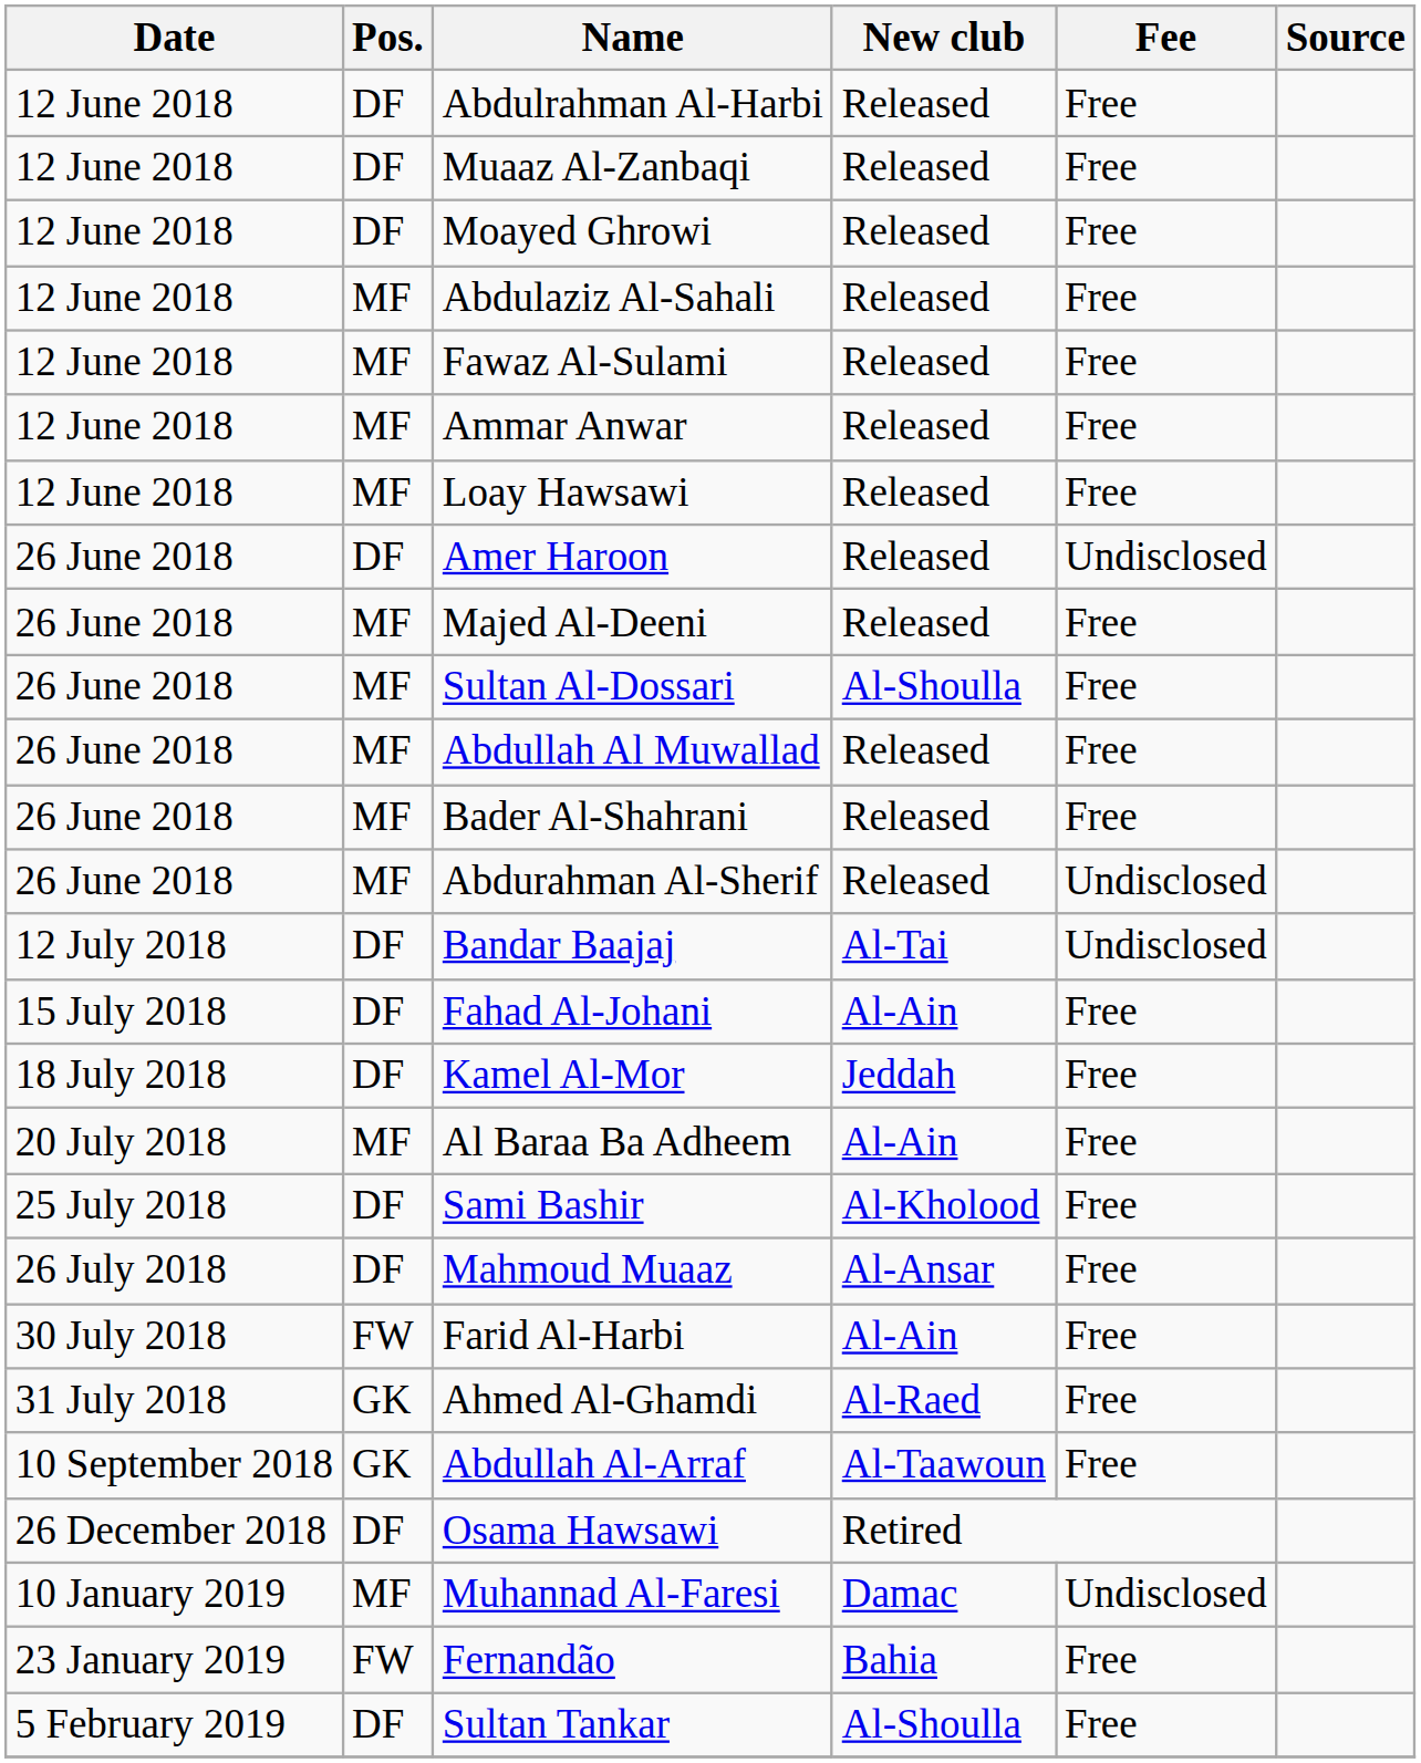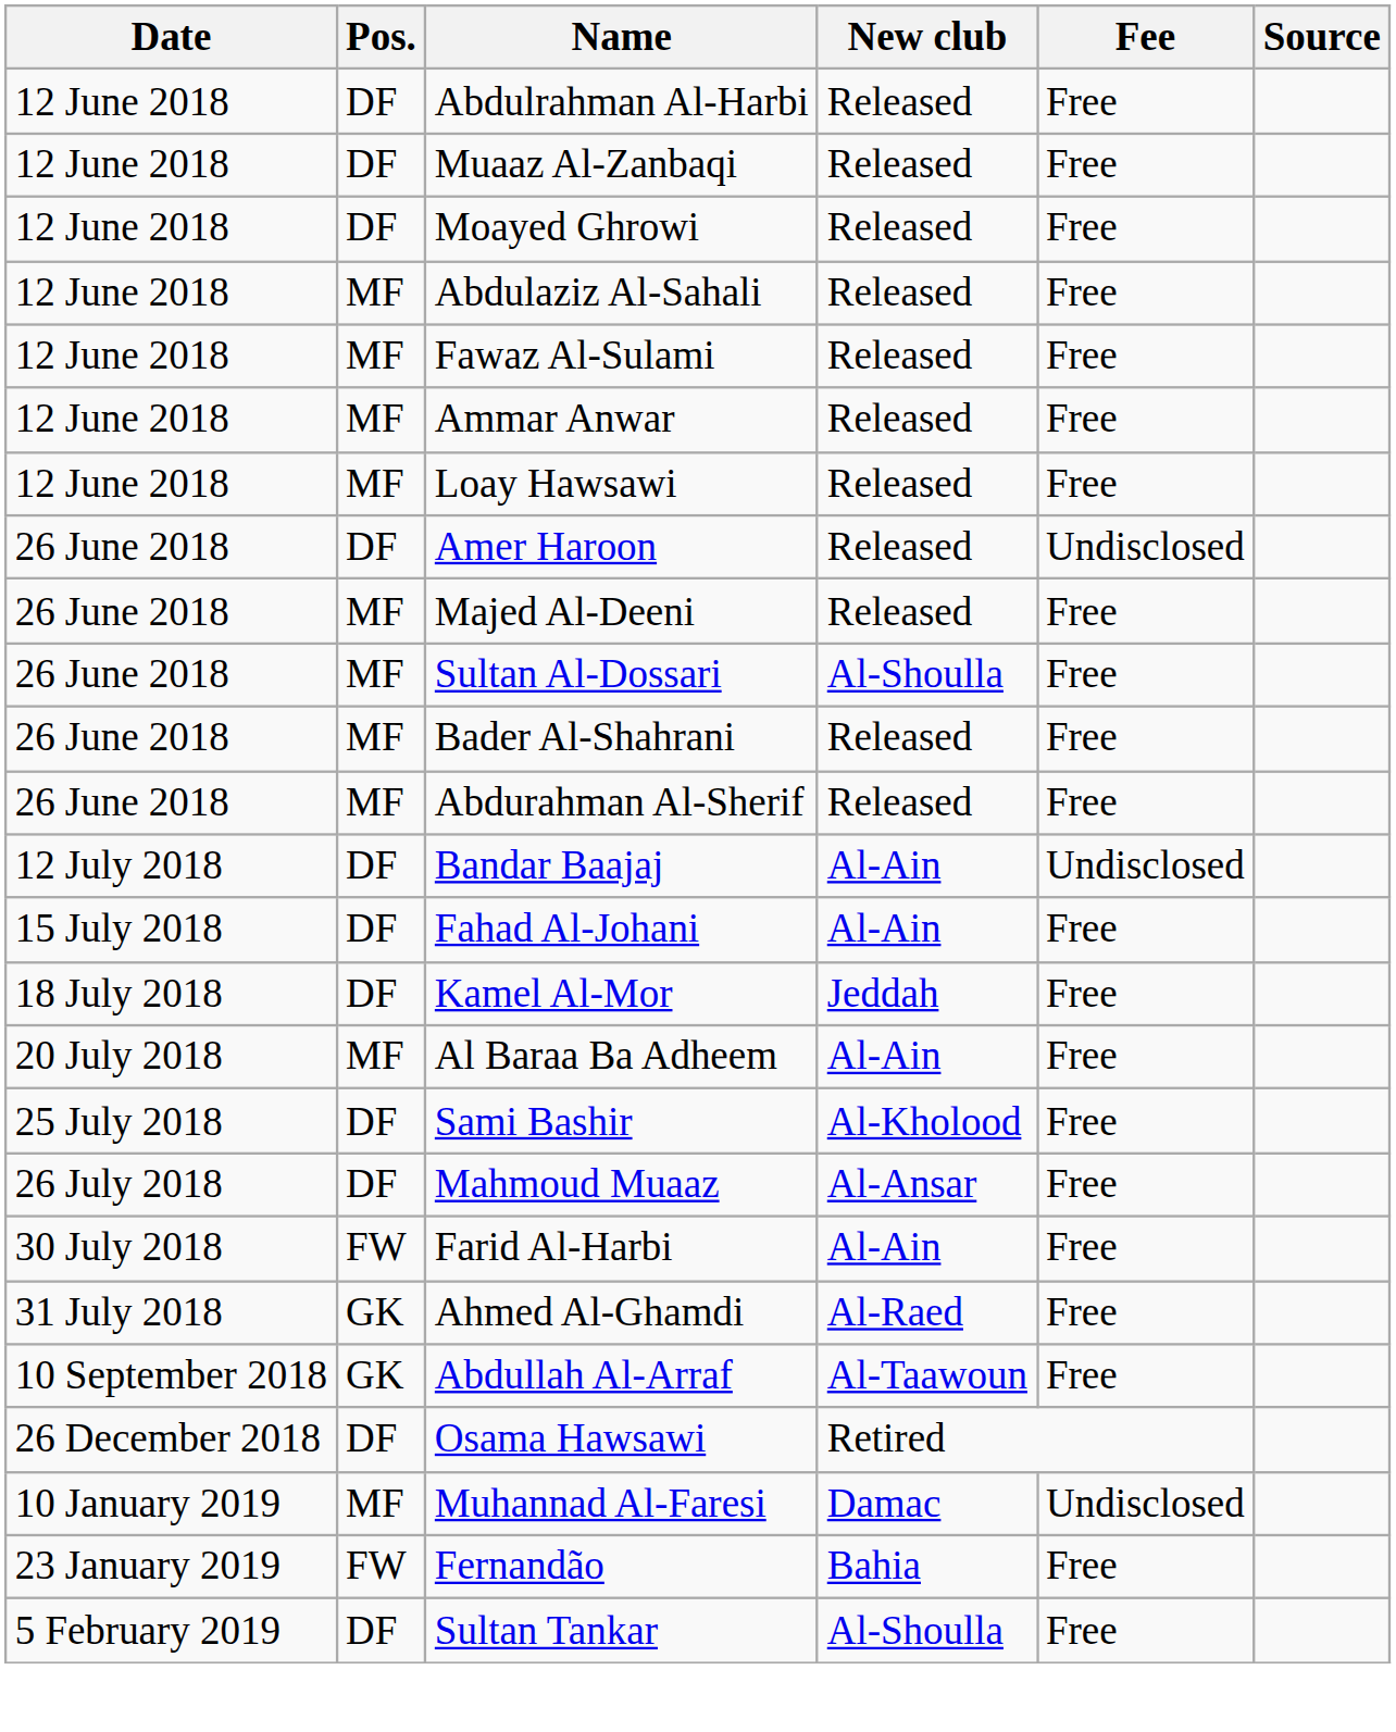- row: 26 June 2018 | MF | Abdullah Al Muwallad | Released | Free
Abdurahman Al-Sherif | Fee: Undisclosed -> Free
Bandar Baajaj | New club: Al-Tai -> Al-Ain
